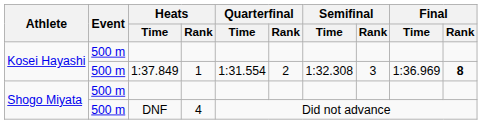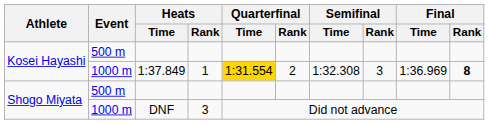1:37.849 | Event: 500 m -> 1000 m
1:37.849 | Quarterfinal / Time: no background -> gold background
DNF | Event: 500 m -> 1000 m
DNF | Heats / Rank: 4 -> 3
